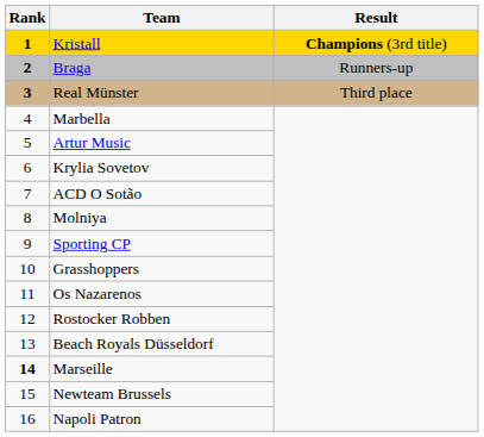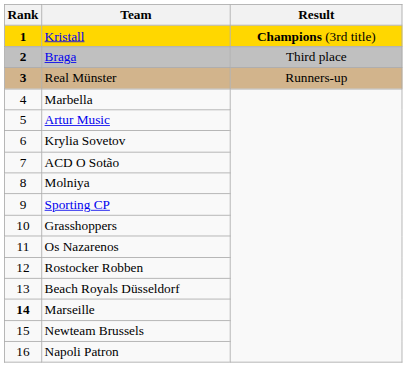Braga | Result: Runners-up -> Third place
Real Münster | Result: Third place -> Runners-up
